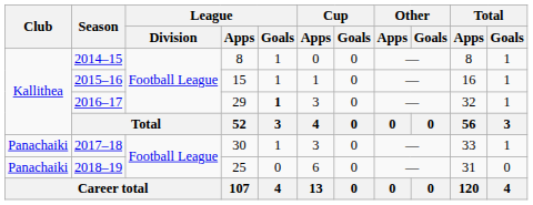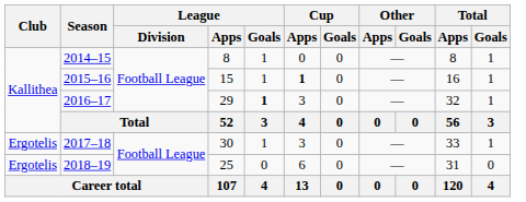2015–16 | Cup / Apps: normal -> bold
2017–18 | Club: Panachaiki -> Ergotelis
2018–19 | Club: Panachaiki -> Ergotelis
